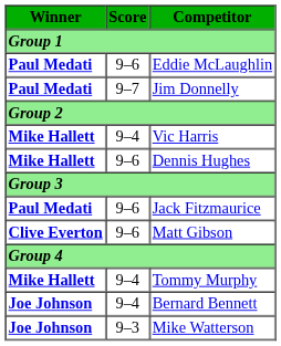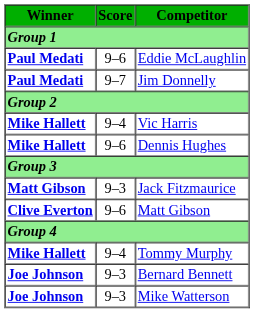Jack Fitzmaurice | Winner: Paul Medati -> Matt Gibson
Jack Fitzmaurice | Score: 9–6 -> 9–3
Bernard Bennett | Score: 9–4 -> 9–3
